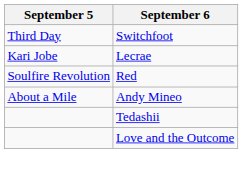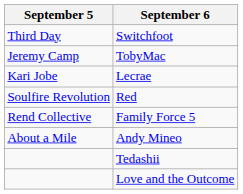+ row: Jeremy Camp | TobyMac
+ row: Rend Collective | Family Force 5
